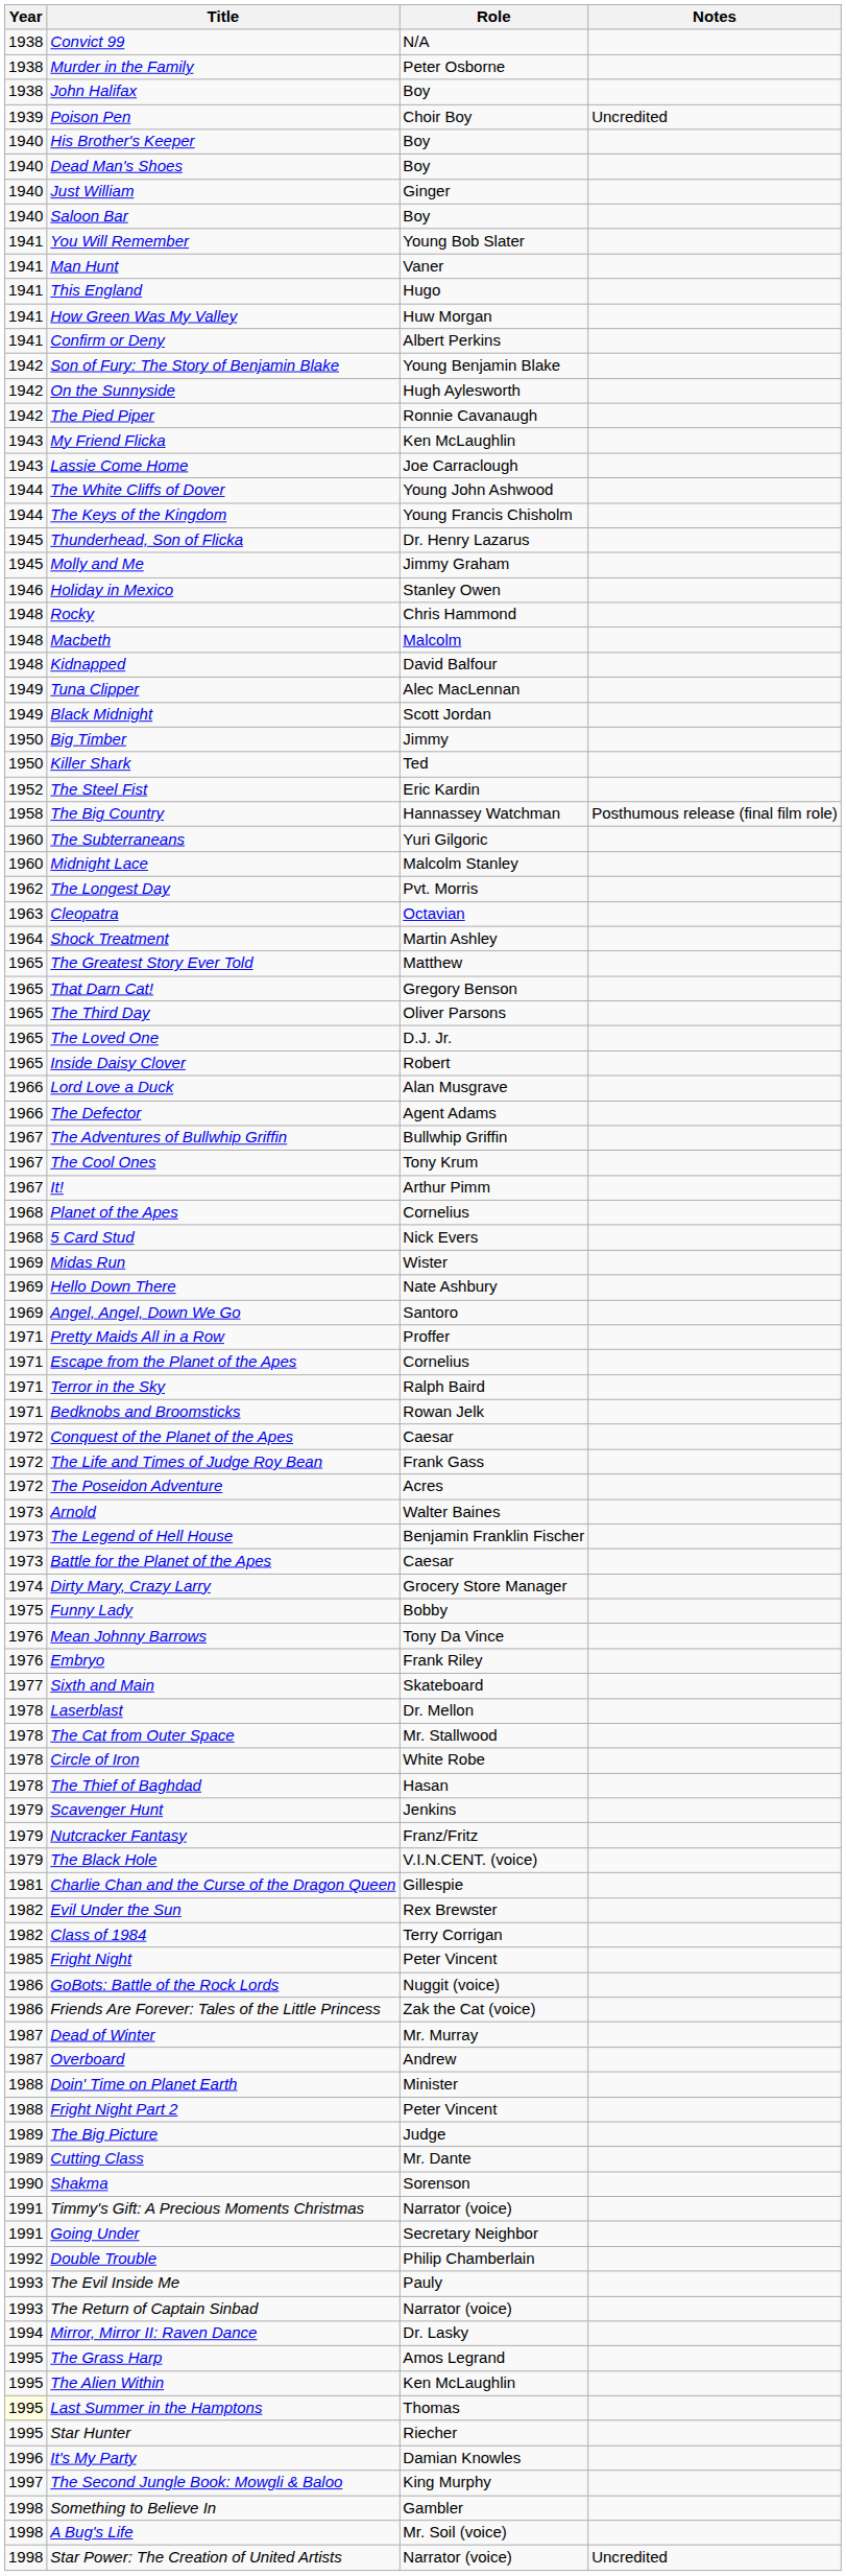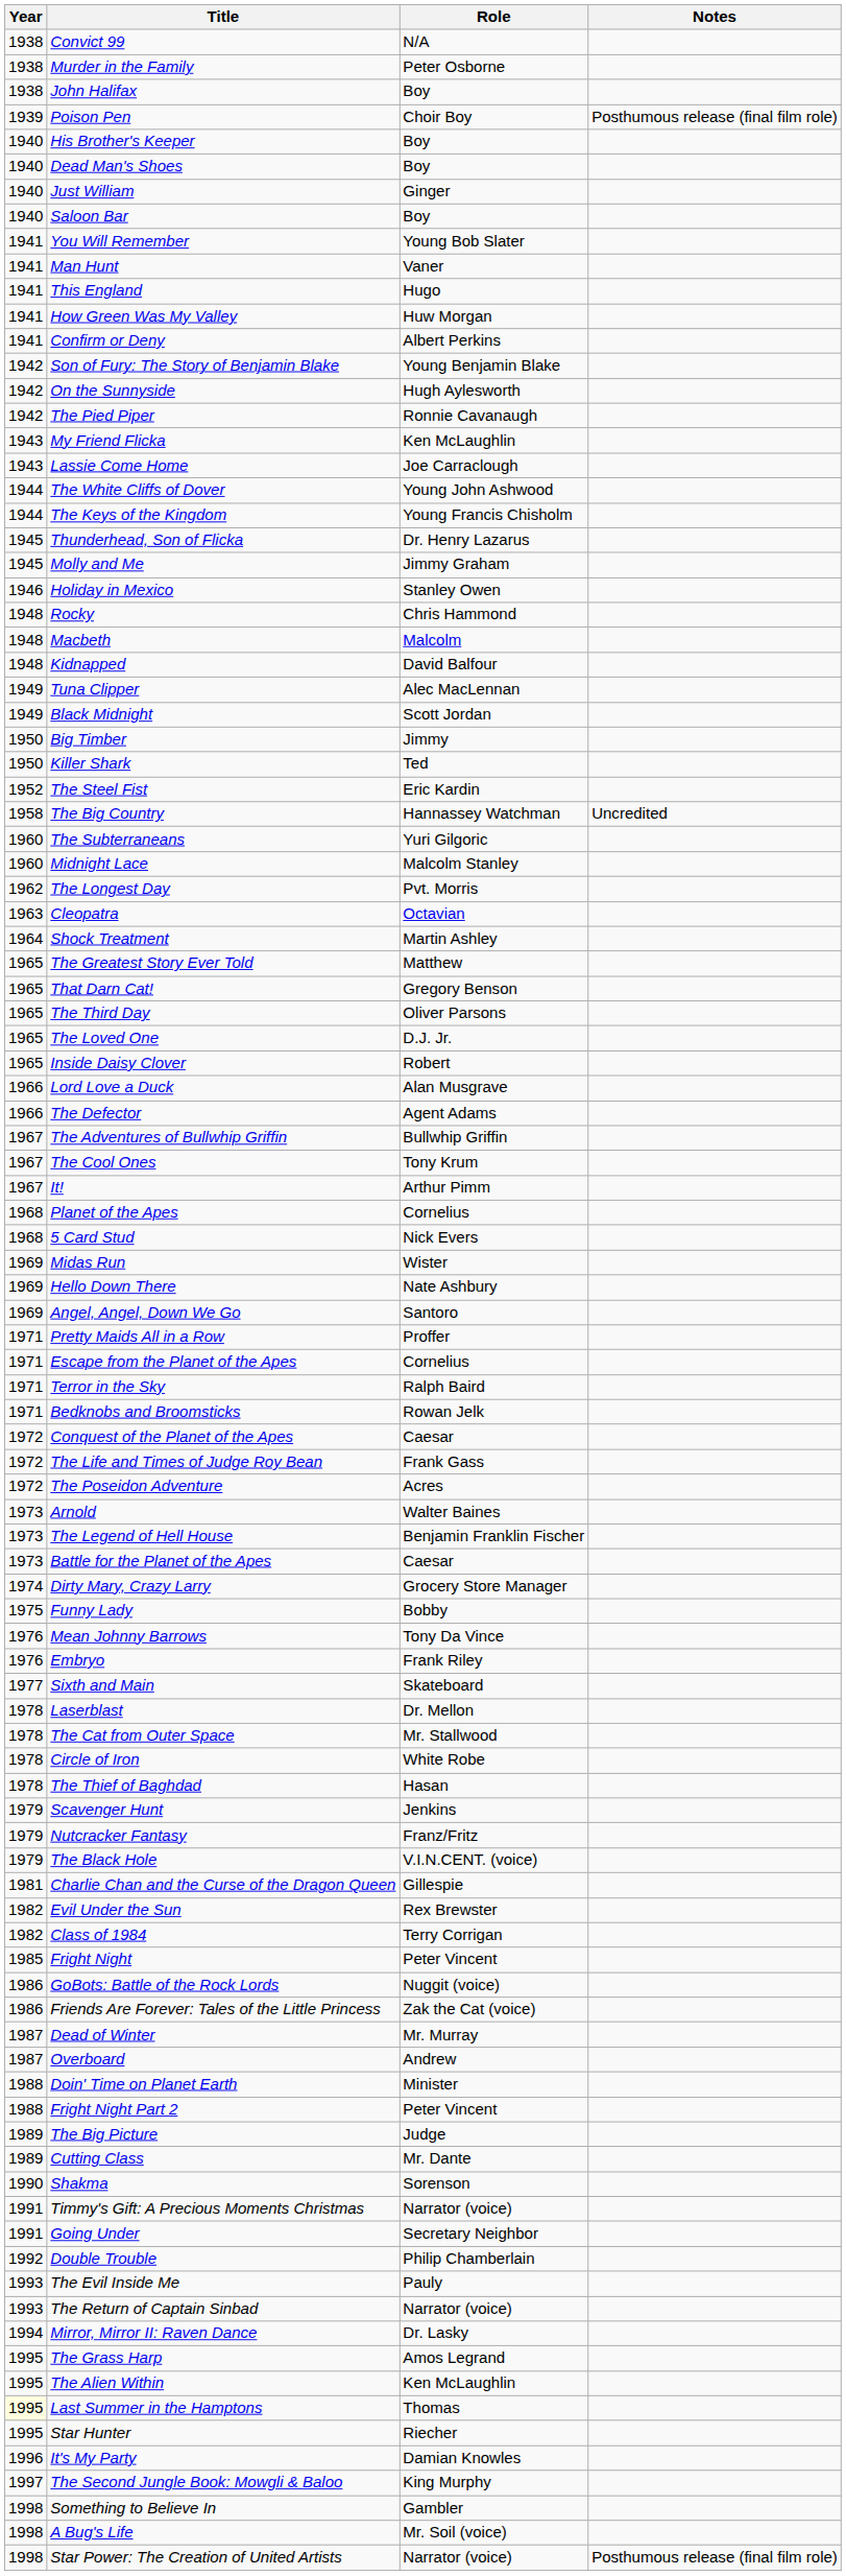Poison Pen | Notes: Uncredited -> Posthumous release (final film role)
The Big Country | Notes: Posthumous release (final film role) -> Uncredited
Star Power: The Creation of United Artists | Notes: Uncredited -> Posthumous release (final film role)
